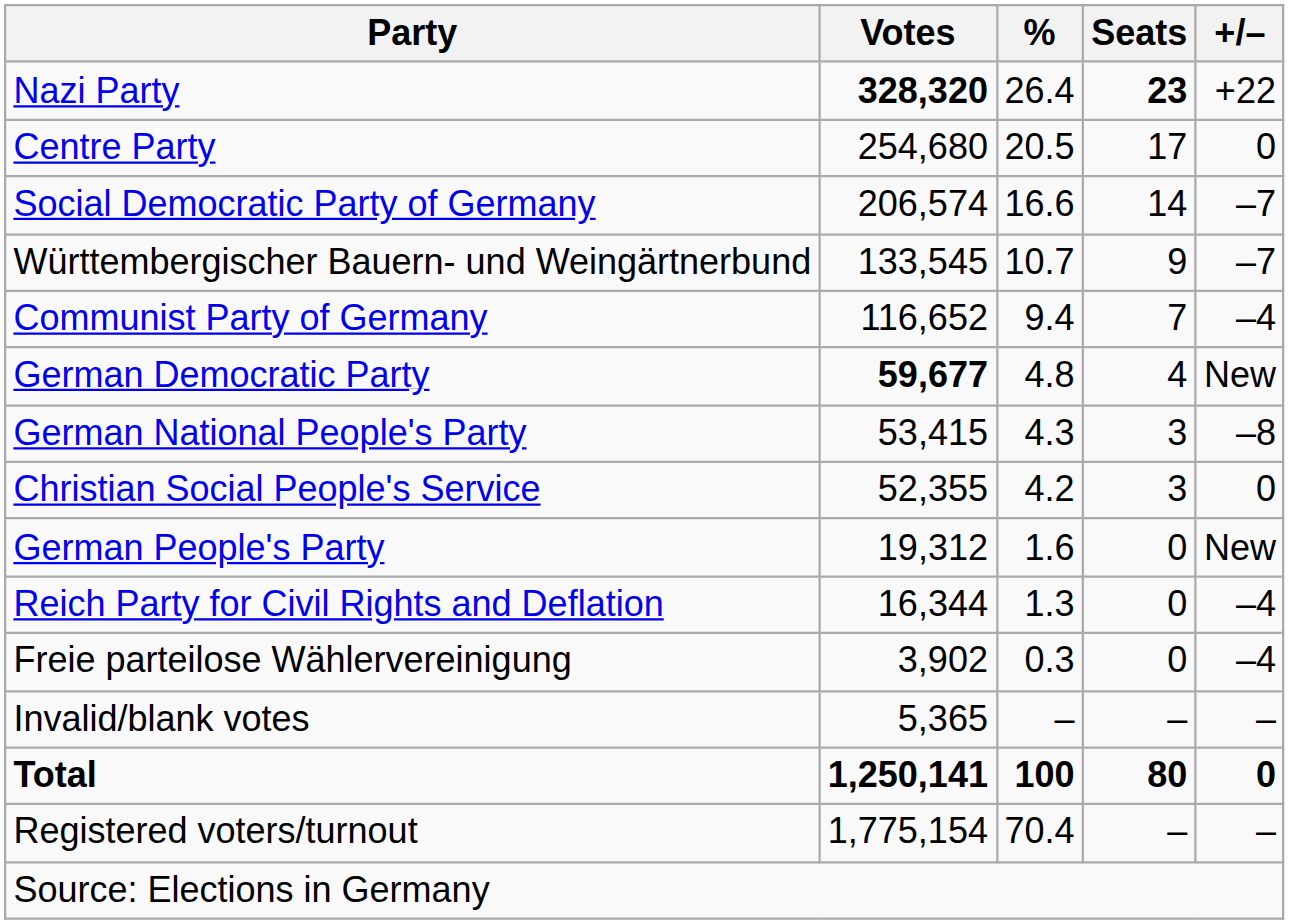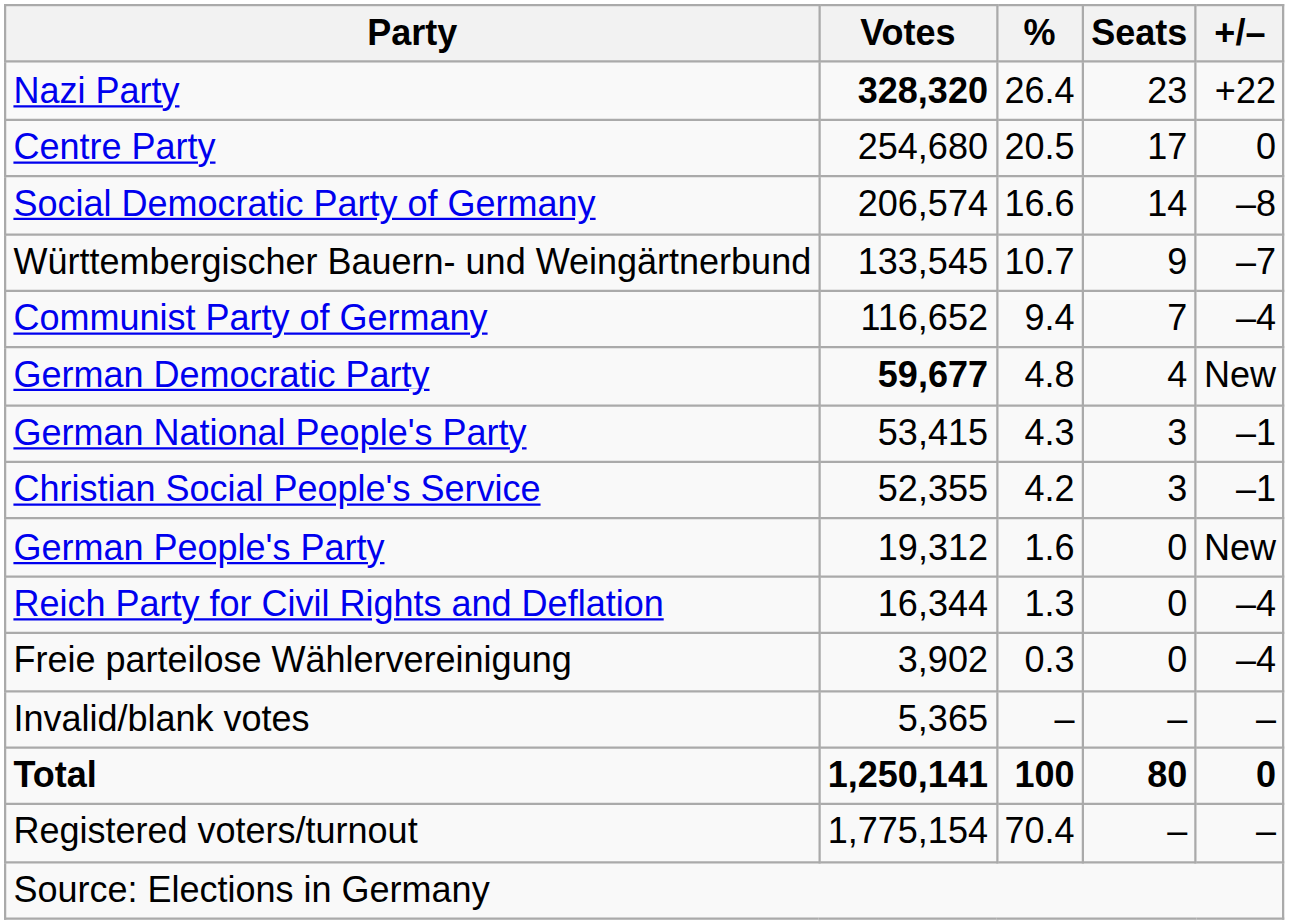Nazi Party | Seats: bold -> normal
Social Democratic Party of Germany | +/–: –7 -> –8
German National People's Party | +/–: –8 -> –1
Christian Social People's Service | +/–: 0 -> –1
